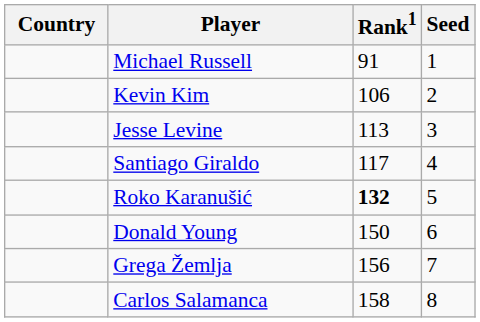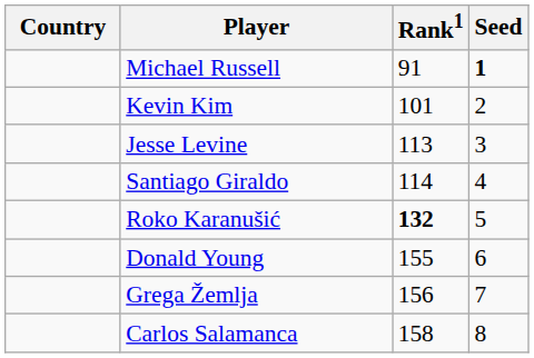Michael Russell | Seed: normal -> bold
Kevin Kim | Rank1: 106 -> 101
Santiago Giraldo | Rank1: 117 -> 114
Donald Young | Rank1: 150 -> 155
